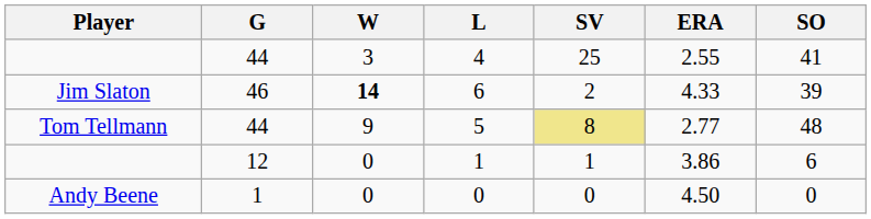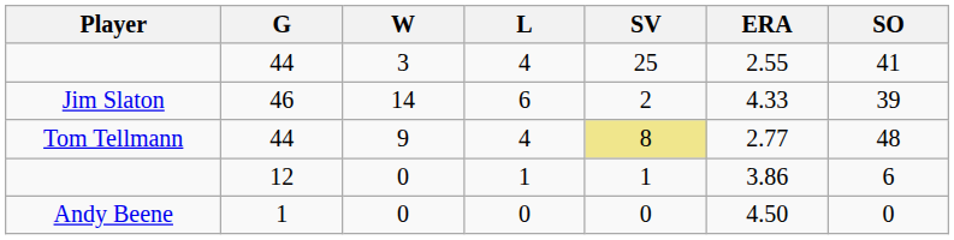Jim Slaton | W: bold -> normal
Tom Tellmann | L: 5 -> 4
